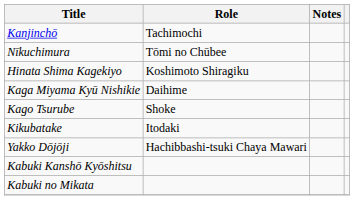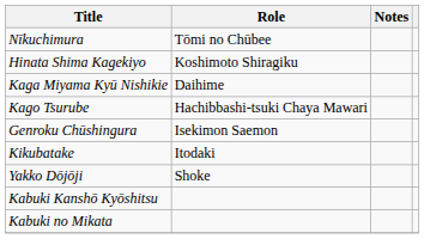- row: Kanjinchō | Tachimochi
Kago Tsurube | Role: Shoke -> Hachibbashi-tsuki Chaya Mawari
+ row: Genroku Chūshingura | Isekimon Saemon
Yakko Dōjōji | Role: Hachibbashi-tsuki Chaya Mawari -> Shoke
